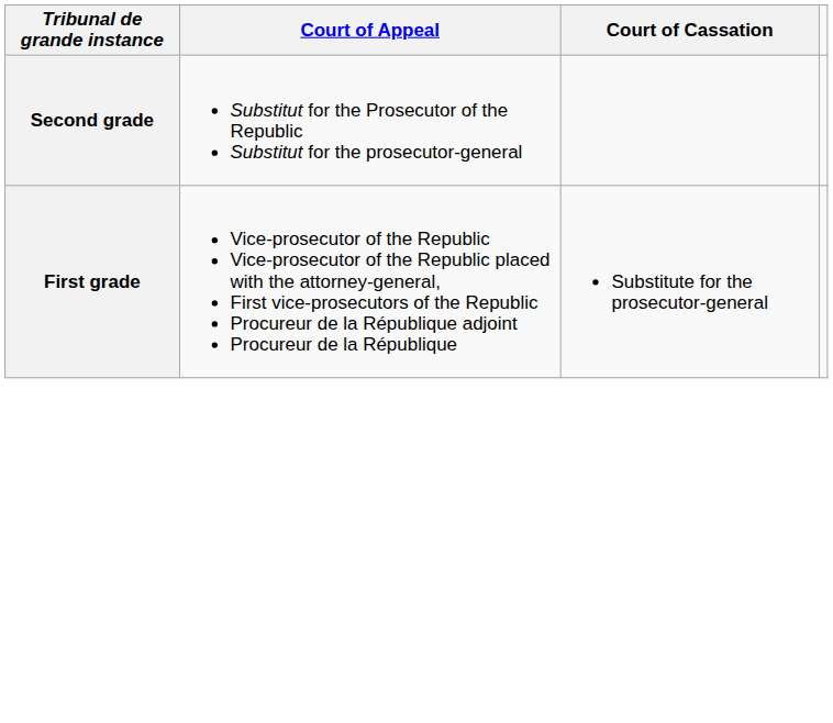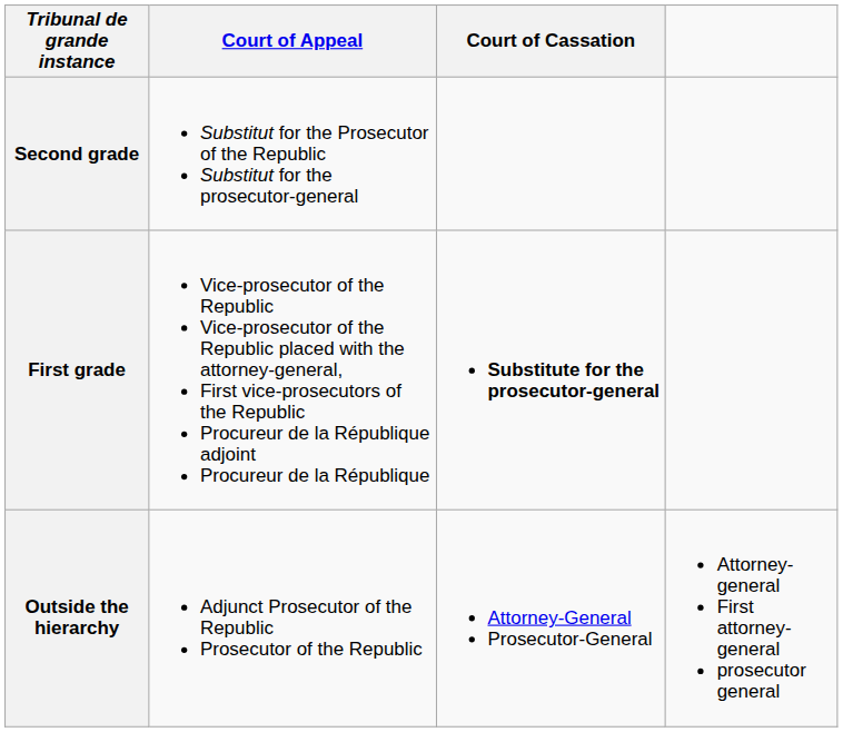First grade | Court of Cassation: normal -> bold
+ row: Outside the hierarchy | Adjunct Prosecutor of the Republic Prosecutor of the Republic | Attorney-General Prosecutor-General | Attorney-general First attorney-general prosecutor general
